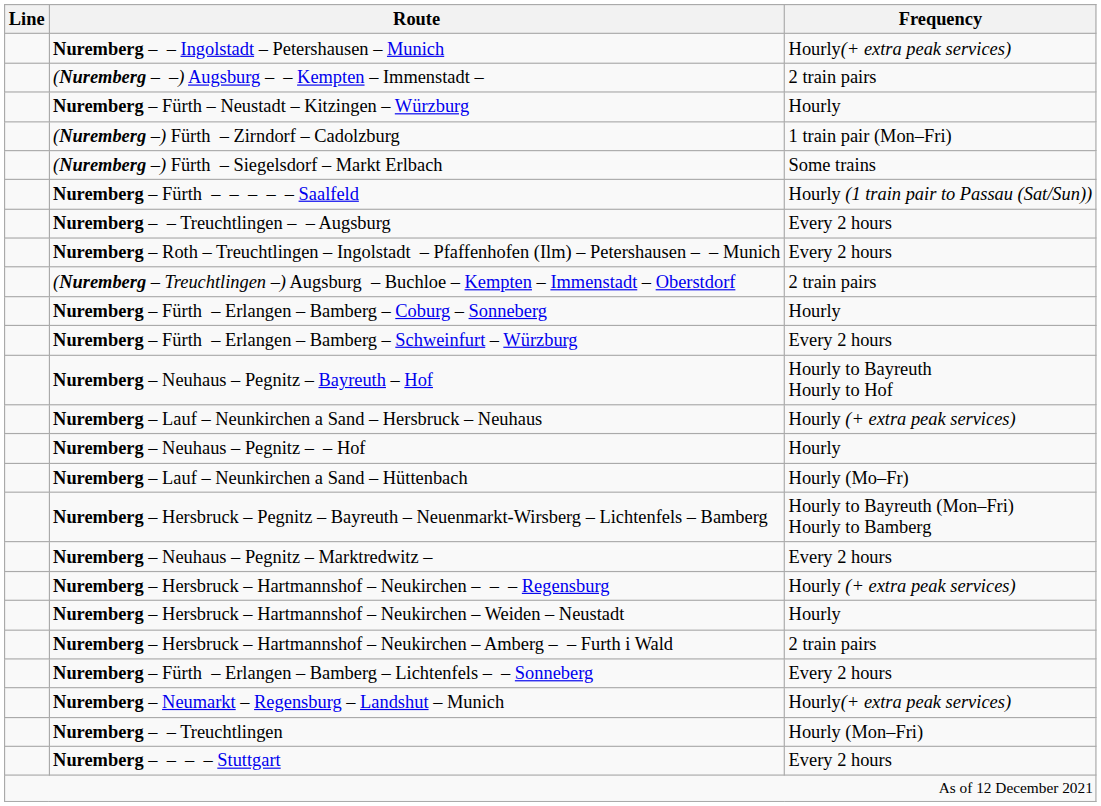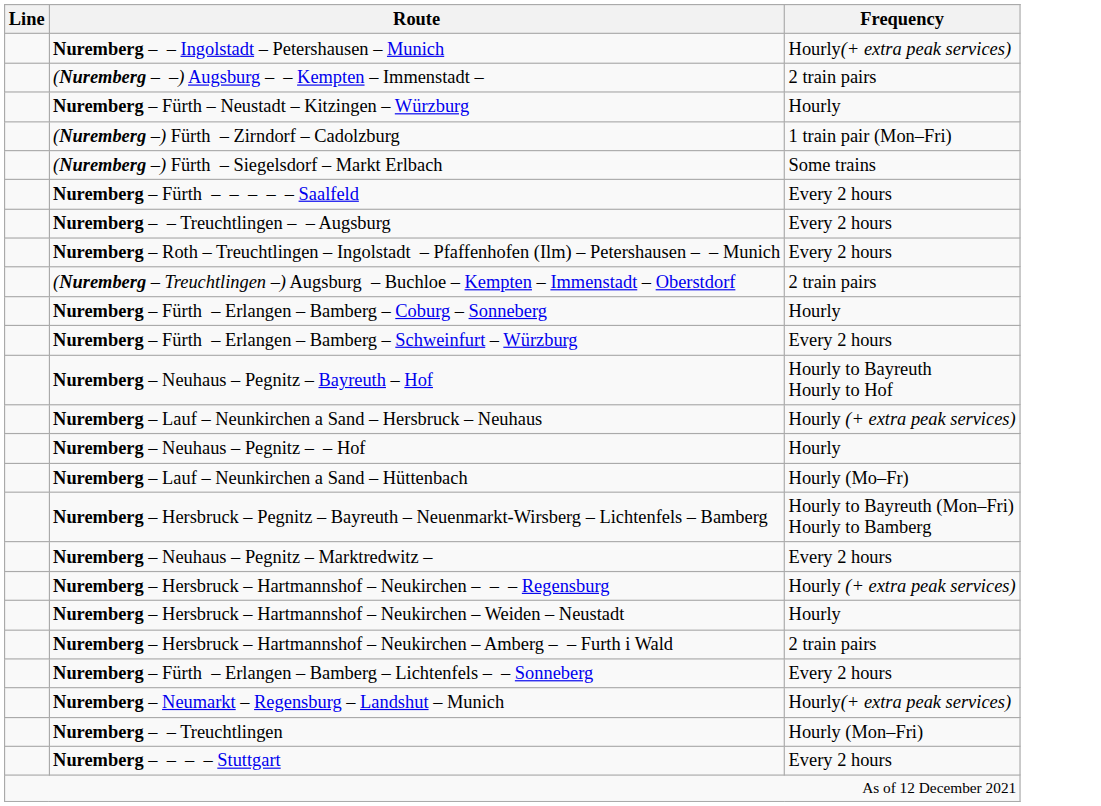Nuremberg – Fürth – – – – – Saalfeld | Frequency: Hourly (1 train pair to Passau (Sat/Sun)) -> Every 2 hours
